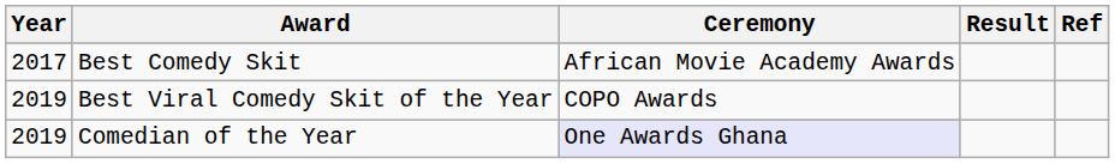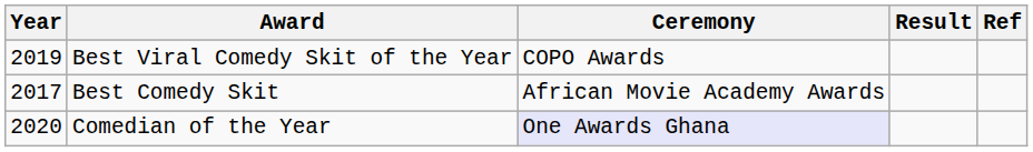rows swapped: Best Comedy Skit <-> Best Viral Comedy Skit of the Year
Comedian of the Year | Year: 2019 -> 2020
